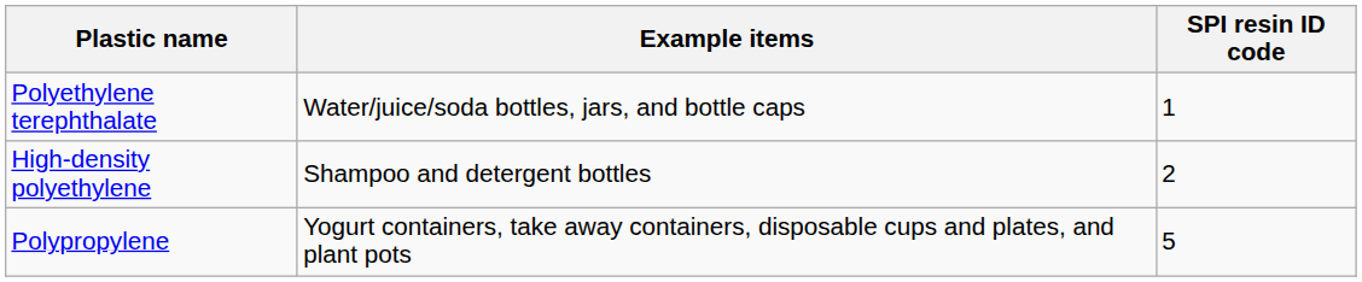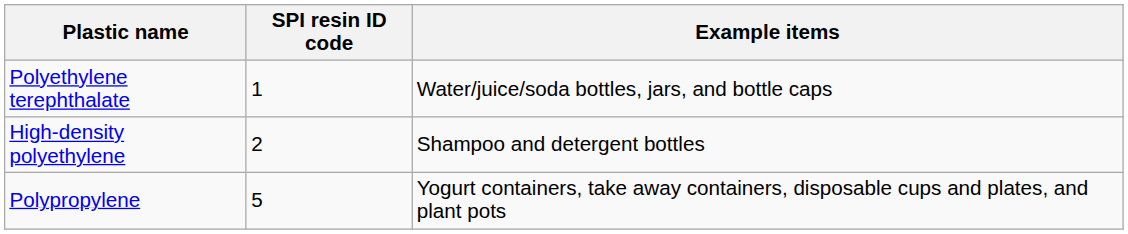columns swapped: SPI resin ID code <-> Example items
